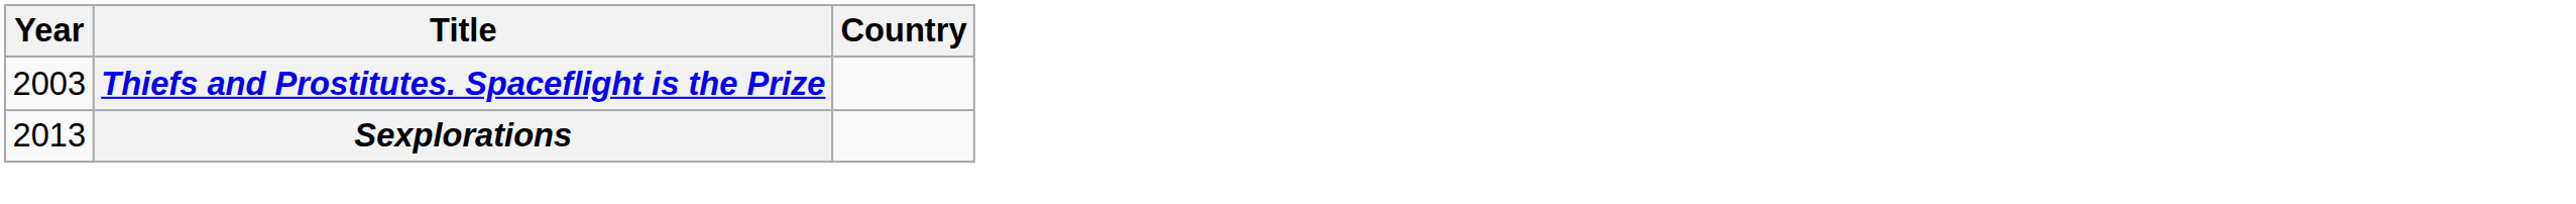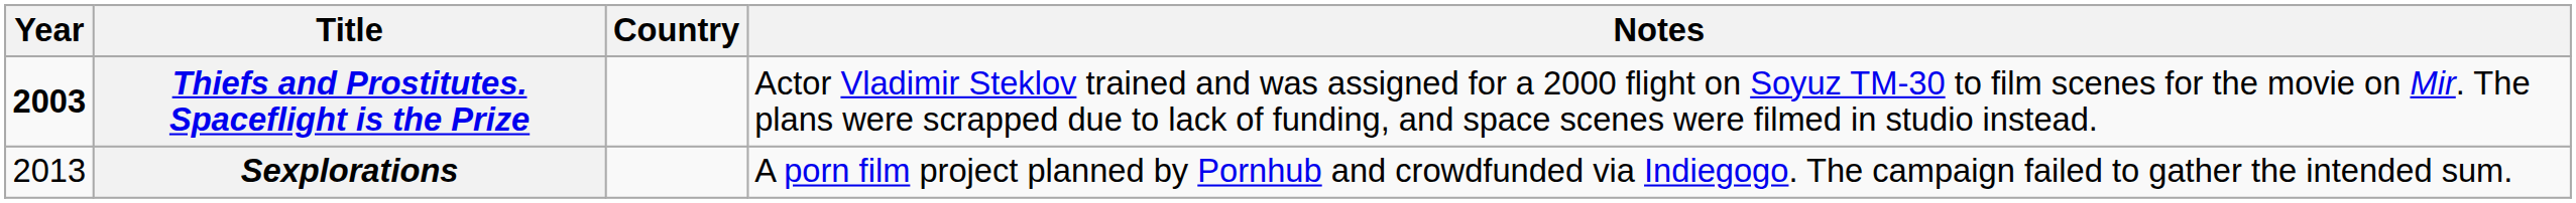+ column: Notes | Actor Vladimir Steklov trained and was assigned for a 2000 flight on Soyuz TM-30 to film scenes for the movie on Mir. The plans were scrapped due to lack of funding, and space scenes were filmed in studio instead. | A porn film project planned by Pornhub and crowdfunded via Indiegogo. The campaign failed to gather the intended sum.
Thiefs and Prostitutes. Spaceflight is the Prize | Year: normal -> bold
